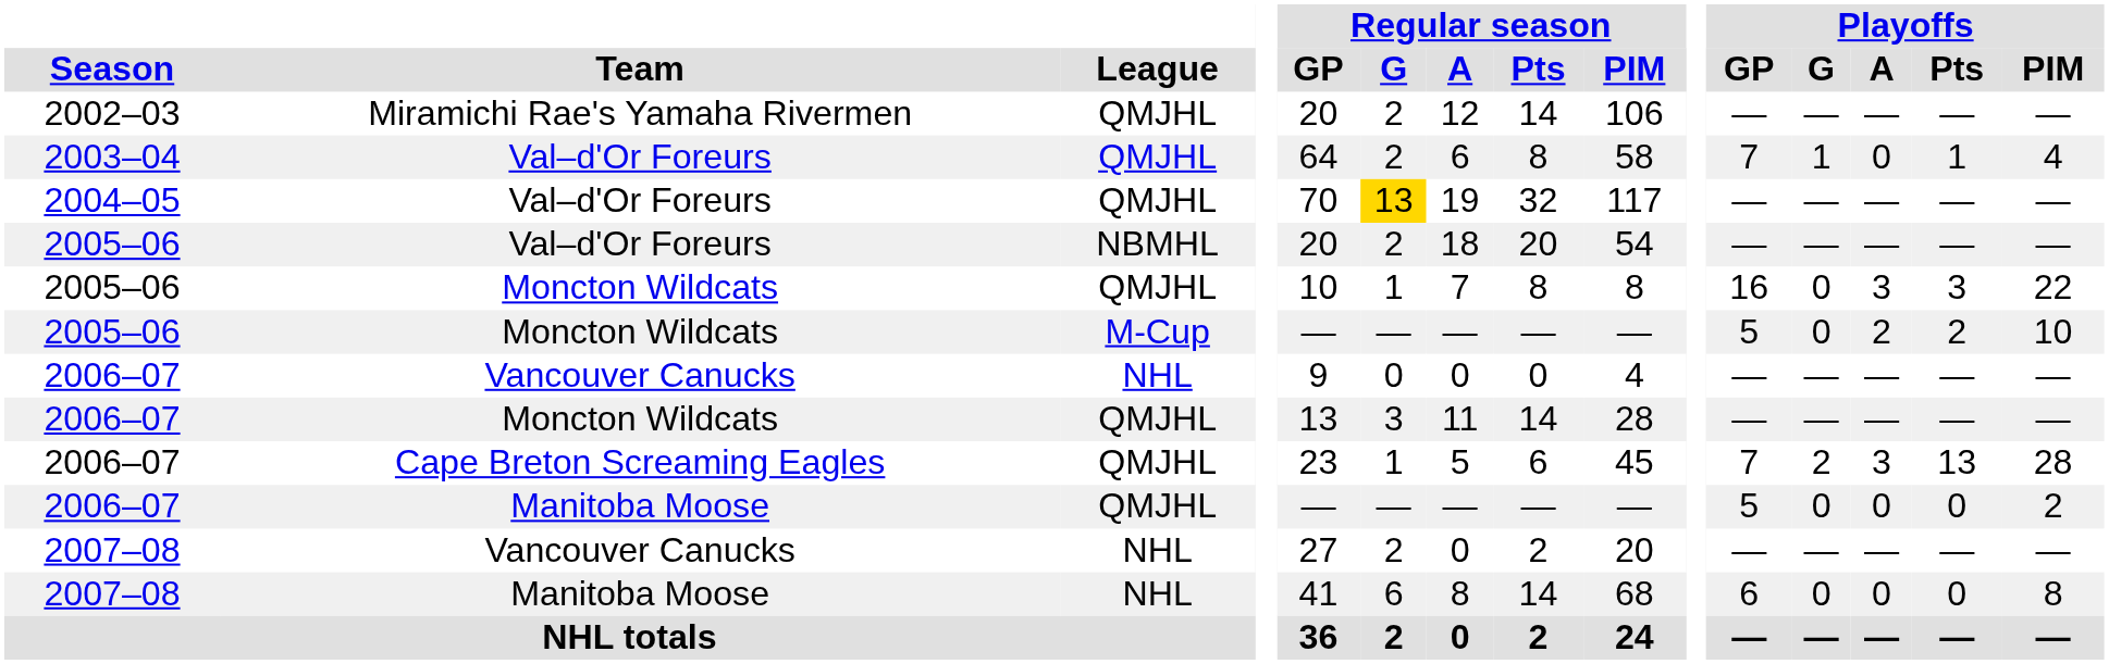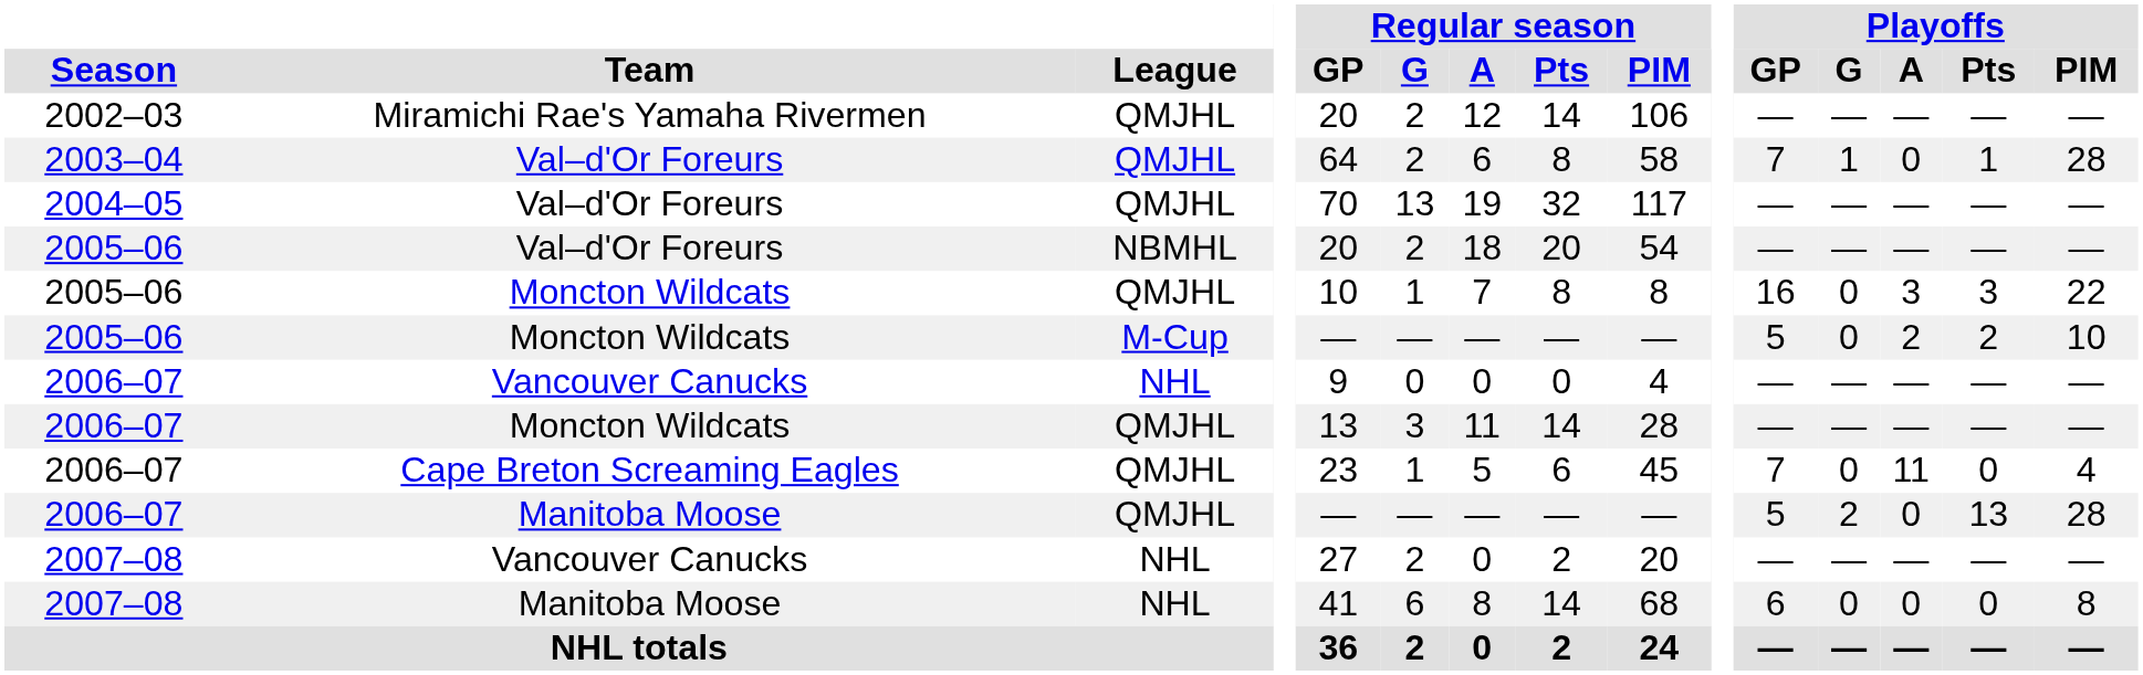2003–04 | Playoffs / PIM: 4 -> 28
2004–05 | Regular season / G: gold background -> no background
2006–07 / Cape Breton Screaming Eagles | Playoffs / G: 2 -> 0
2006–07 / Cape Breton Screaming Eagles | Playoffs / A: 3 -> 11
2006–07 / Cape Breton Screaming Eagles | Playoffs / Pts: 13 -> 0
2006–07 / Cape Breton Screaming Eagles | Playoffs / PIM: 28 -> 4
2006–07 / Manitoba Moose | Playoffs / G: 0 -> 2
2006–07 / Manitoba Moose | Playoffs / Pts: 0 -> 13
2006–07 / Manitoba Moose | Playoffs / PIM: 2 -> 28
